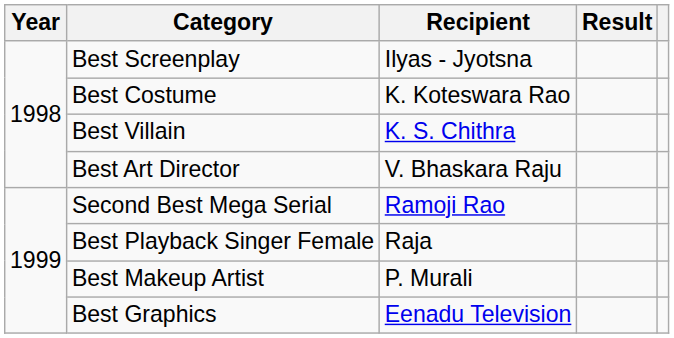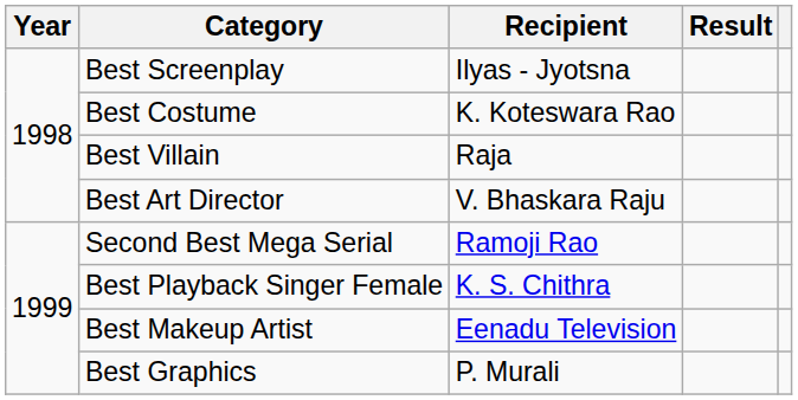Best Villain | Recipient: K. S. Chithra -> Raja
Best Playback Singer Female | Recipient: Raja -> K. S. Chithra
Best Makeup Artist | Recipient: P. Murali -> Eenadu Television
Best Graphics | Recipient: Eenadu Television -> P. Murali
